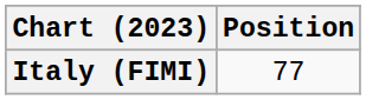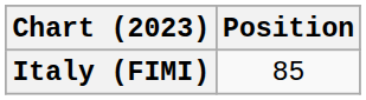Italy (FIMI) | Position: 77 -> 85
